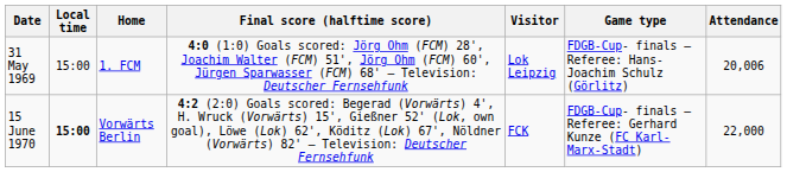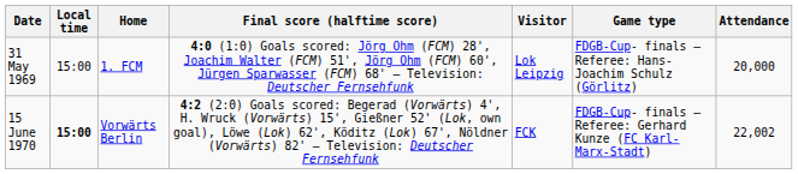31 May 1969 | Attendance: 20,006 -> 20,000
15 June 1970 | Attendance: 22,000 -> 22,002
